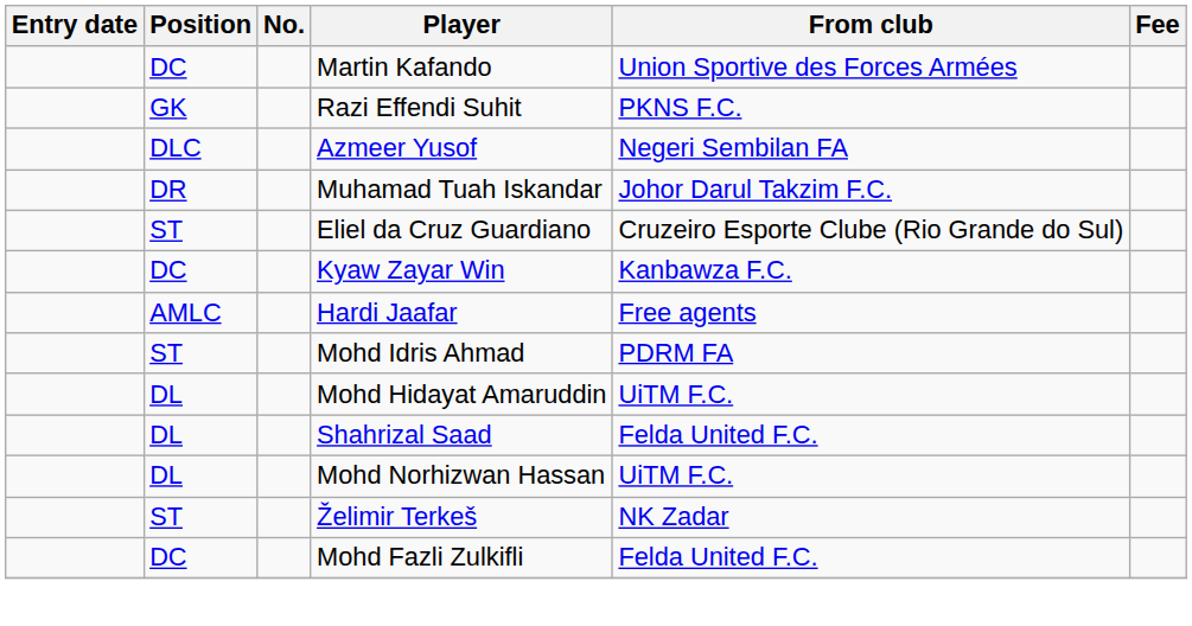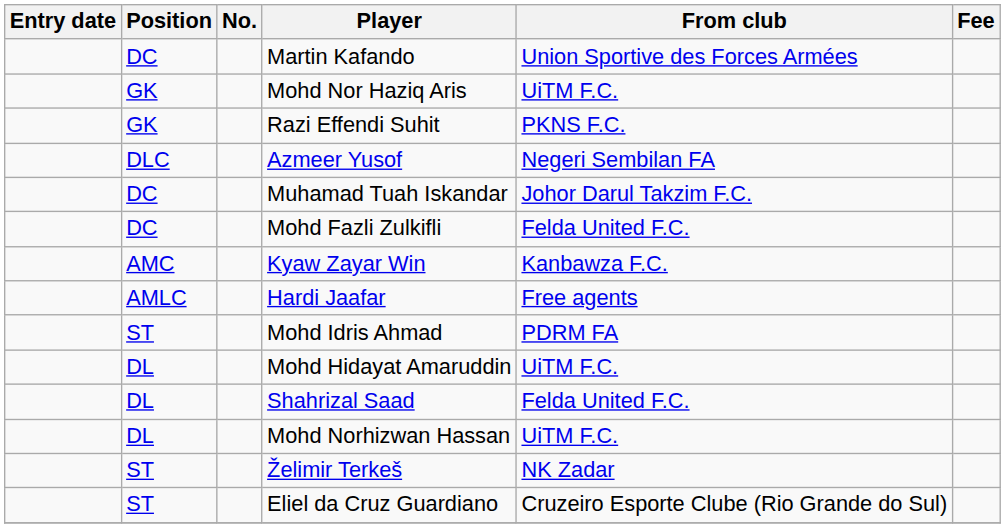+ row: GK | Mohd Nor Haziq Aris | UiTM F.C.
Muhamad Tuah Iskandar | Position: DR -> DC
rows swapped: Mohd Fazli Zulkifli <-> Eliel da Cruz Guardiano
Kyaw Zayar Win | Position: DC -> AMC
